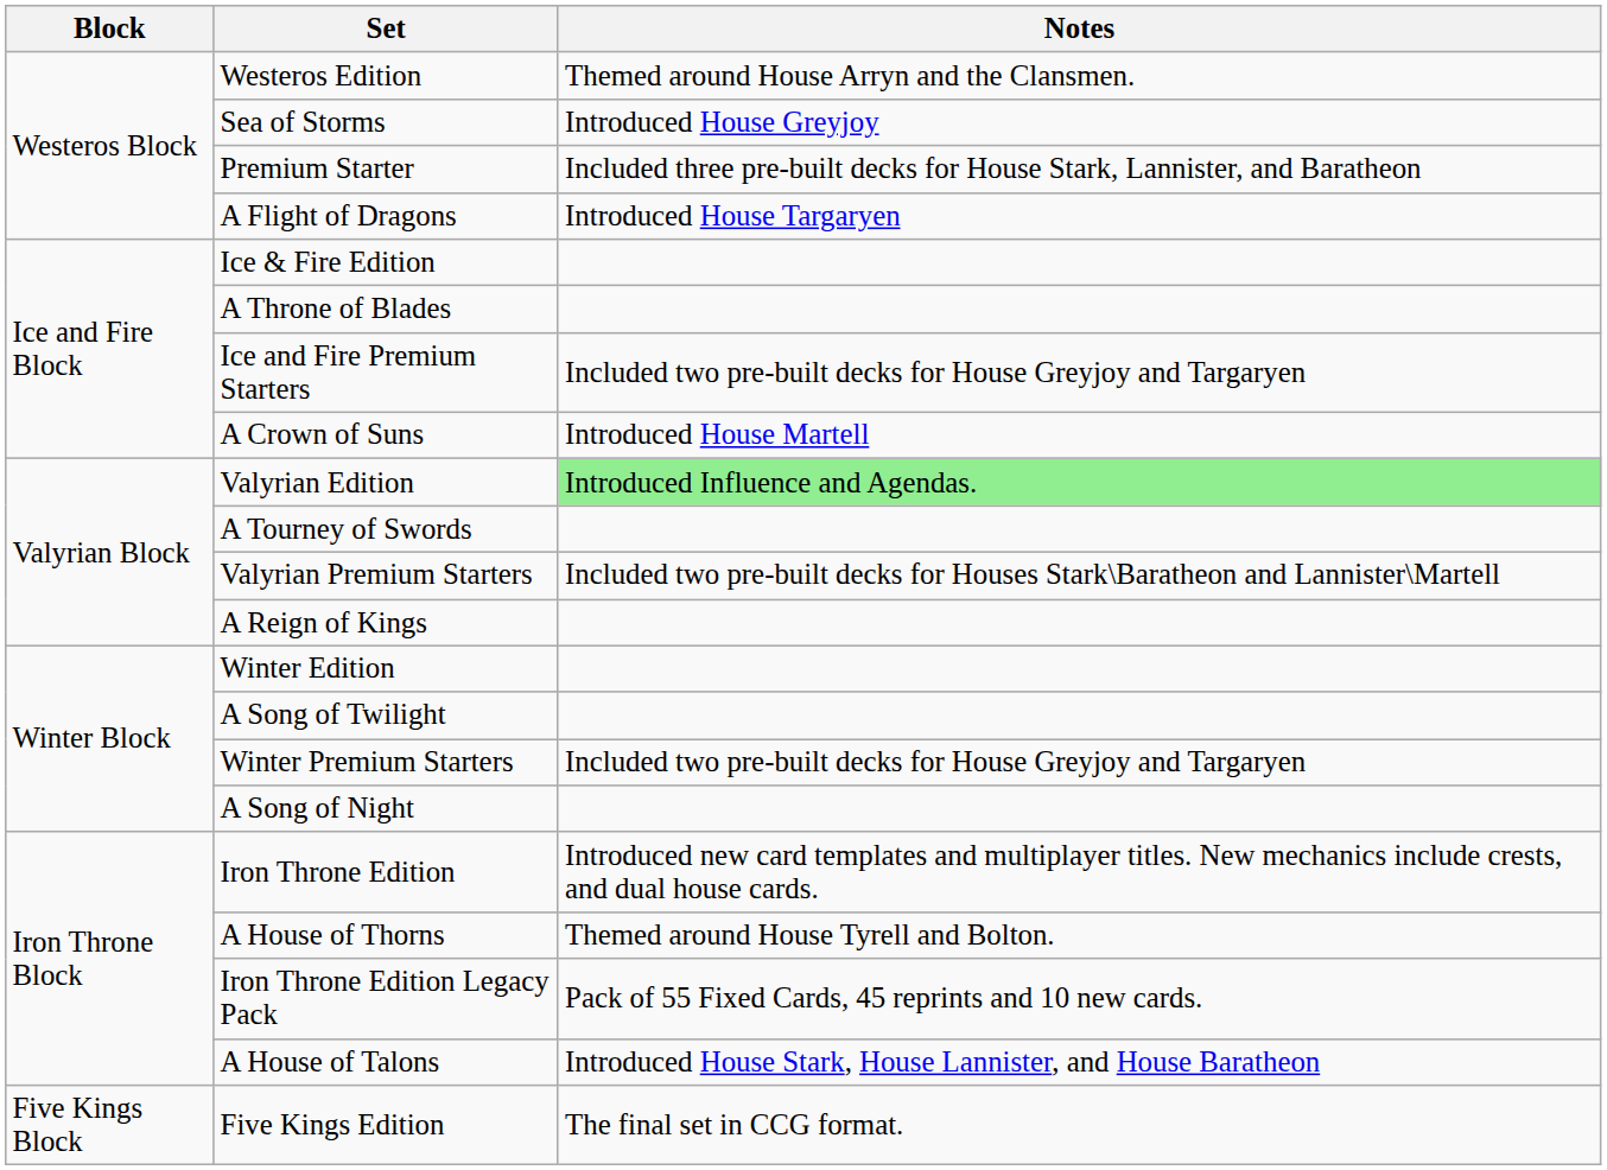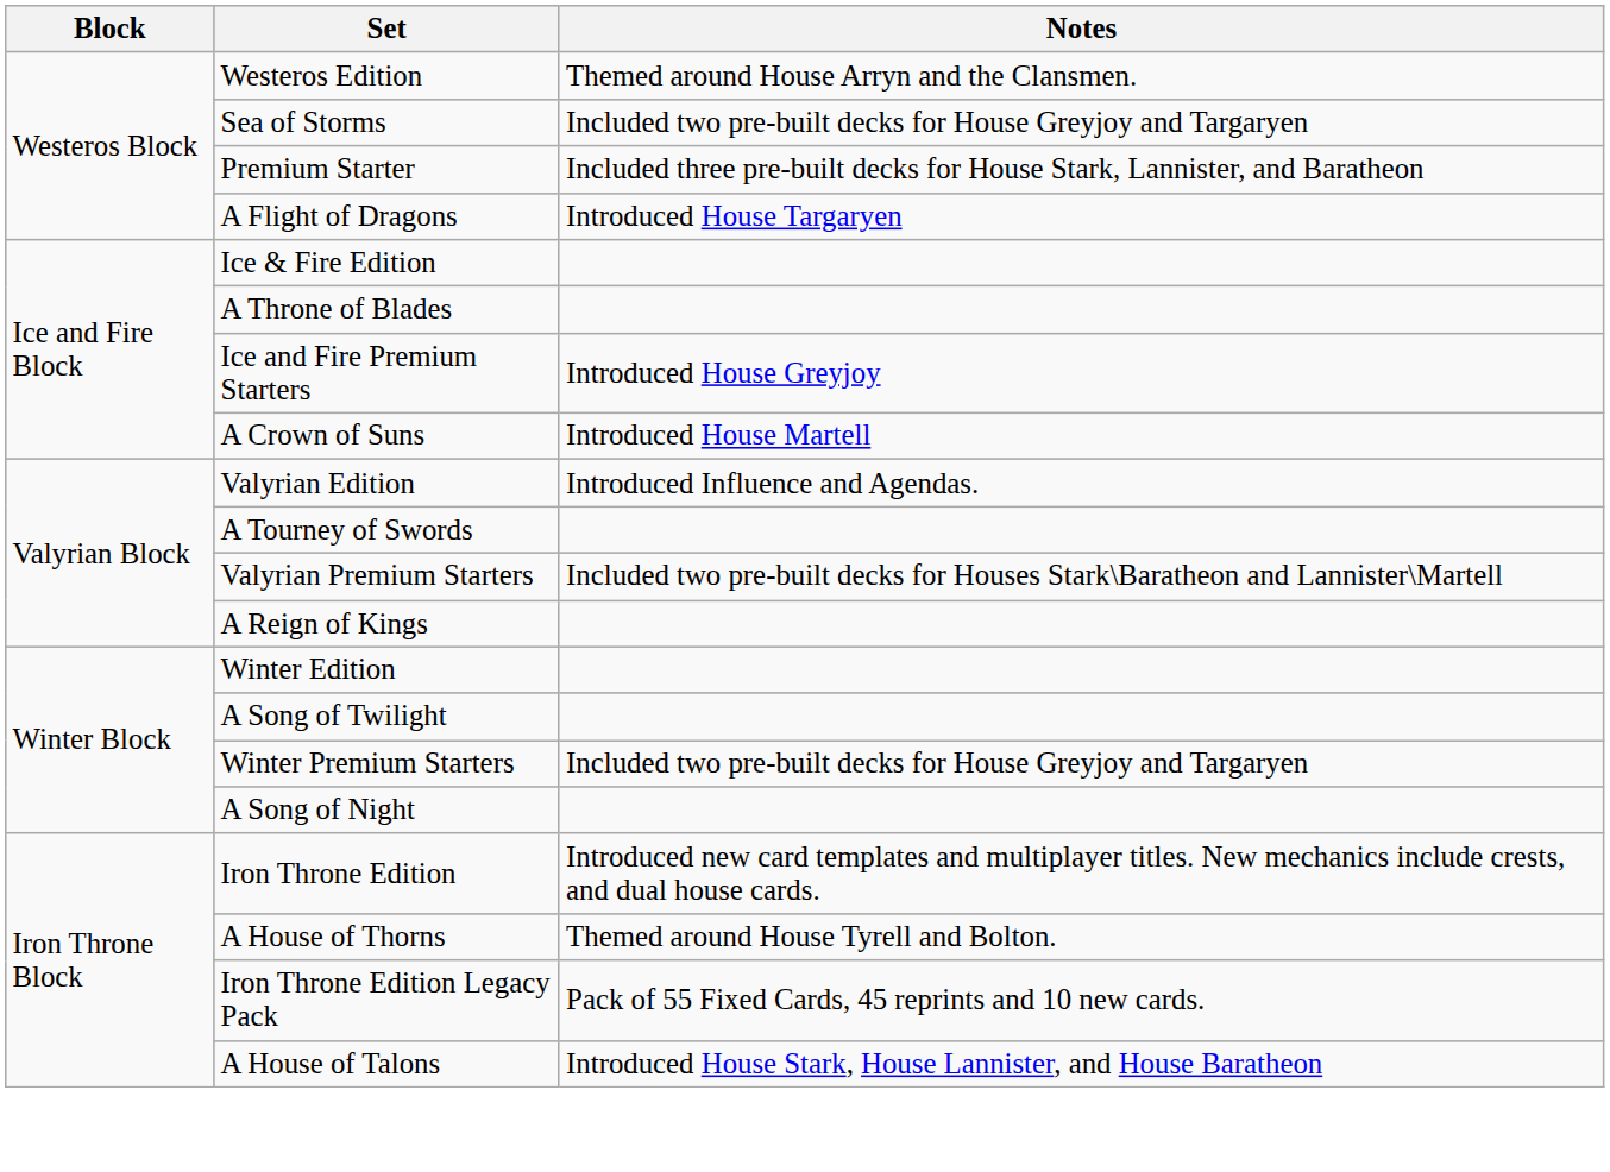Sea of Storms | Notes: Introduced House Greyjoy -> Included two pre-built decks for House Greyjoy and Targaryen
Ice and Fire Premium Starters | Notes: Included two pre-built decks for House Greyjoy and Targaryen -> Introduced House Greyjoy
Valyrian Edition | Notes: lightgreen background -> no background
- row: Five Kings Block | Five Kings Edition | The final set in CCG format.
